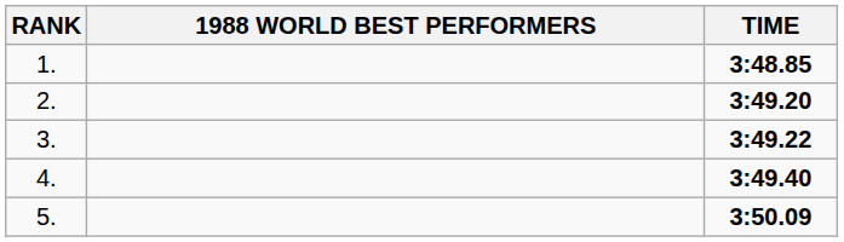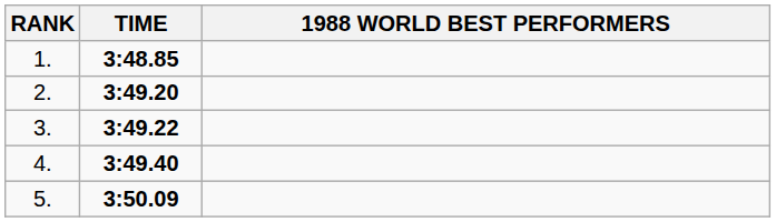columns swapped: 1988 WORLD BEST PERFORMERS <-> TIME
